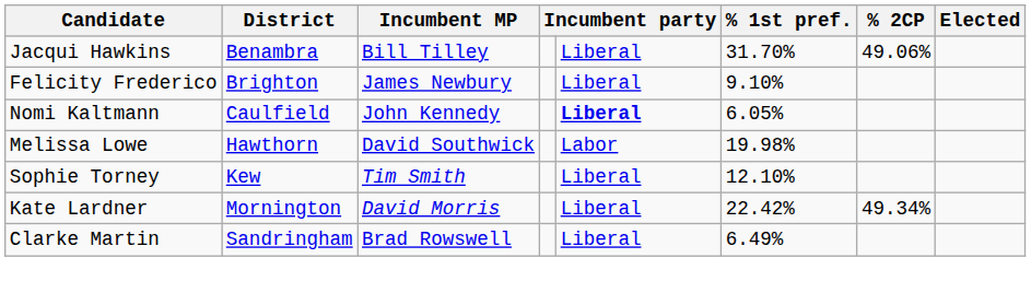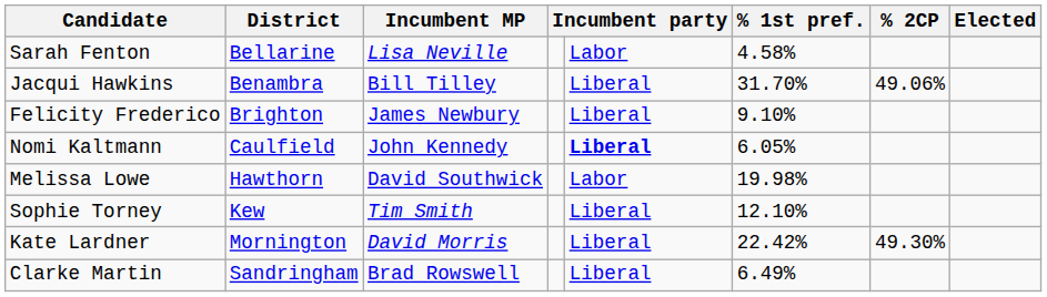+ row: Sarah Fenton | Bellarine | Lisa Neville | Labor | 4.58%
Kate Lardner | % 2CP: 49.34% -> 49.30%
